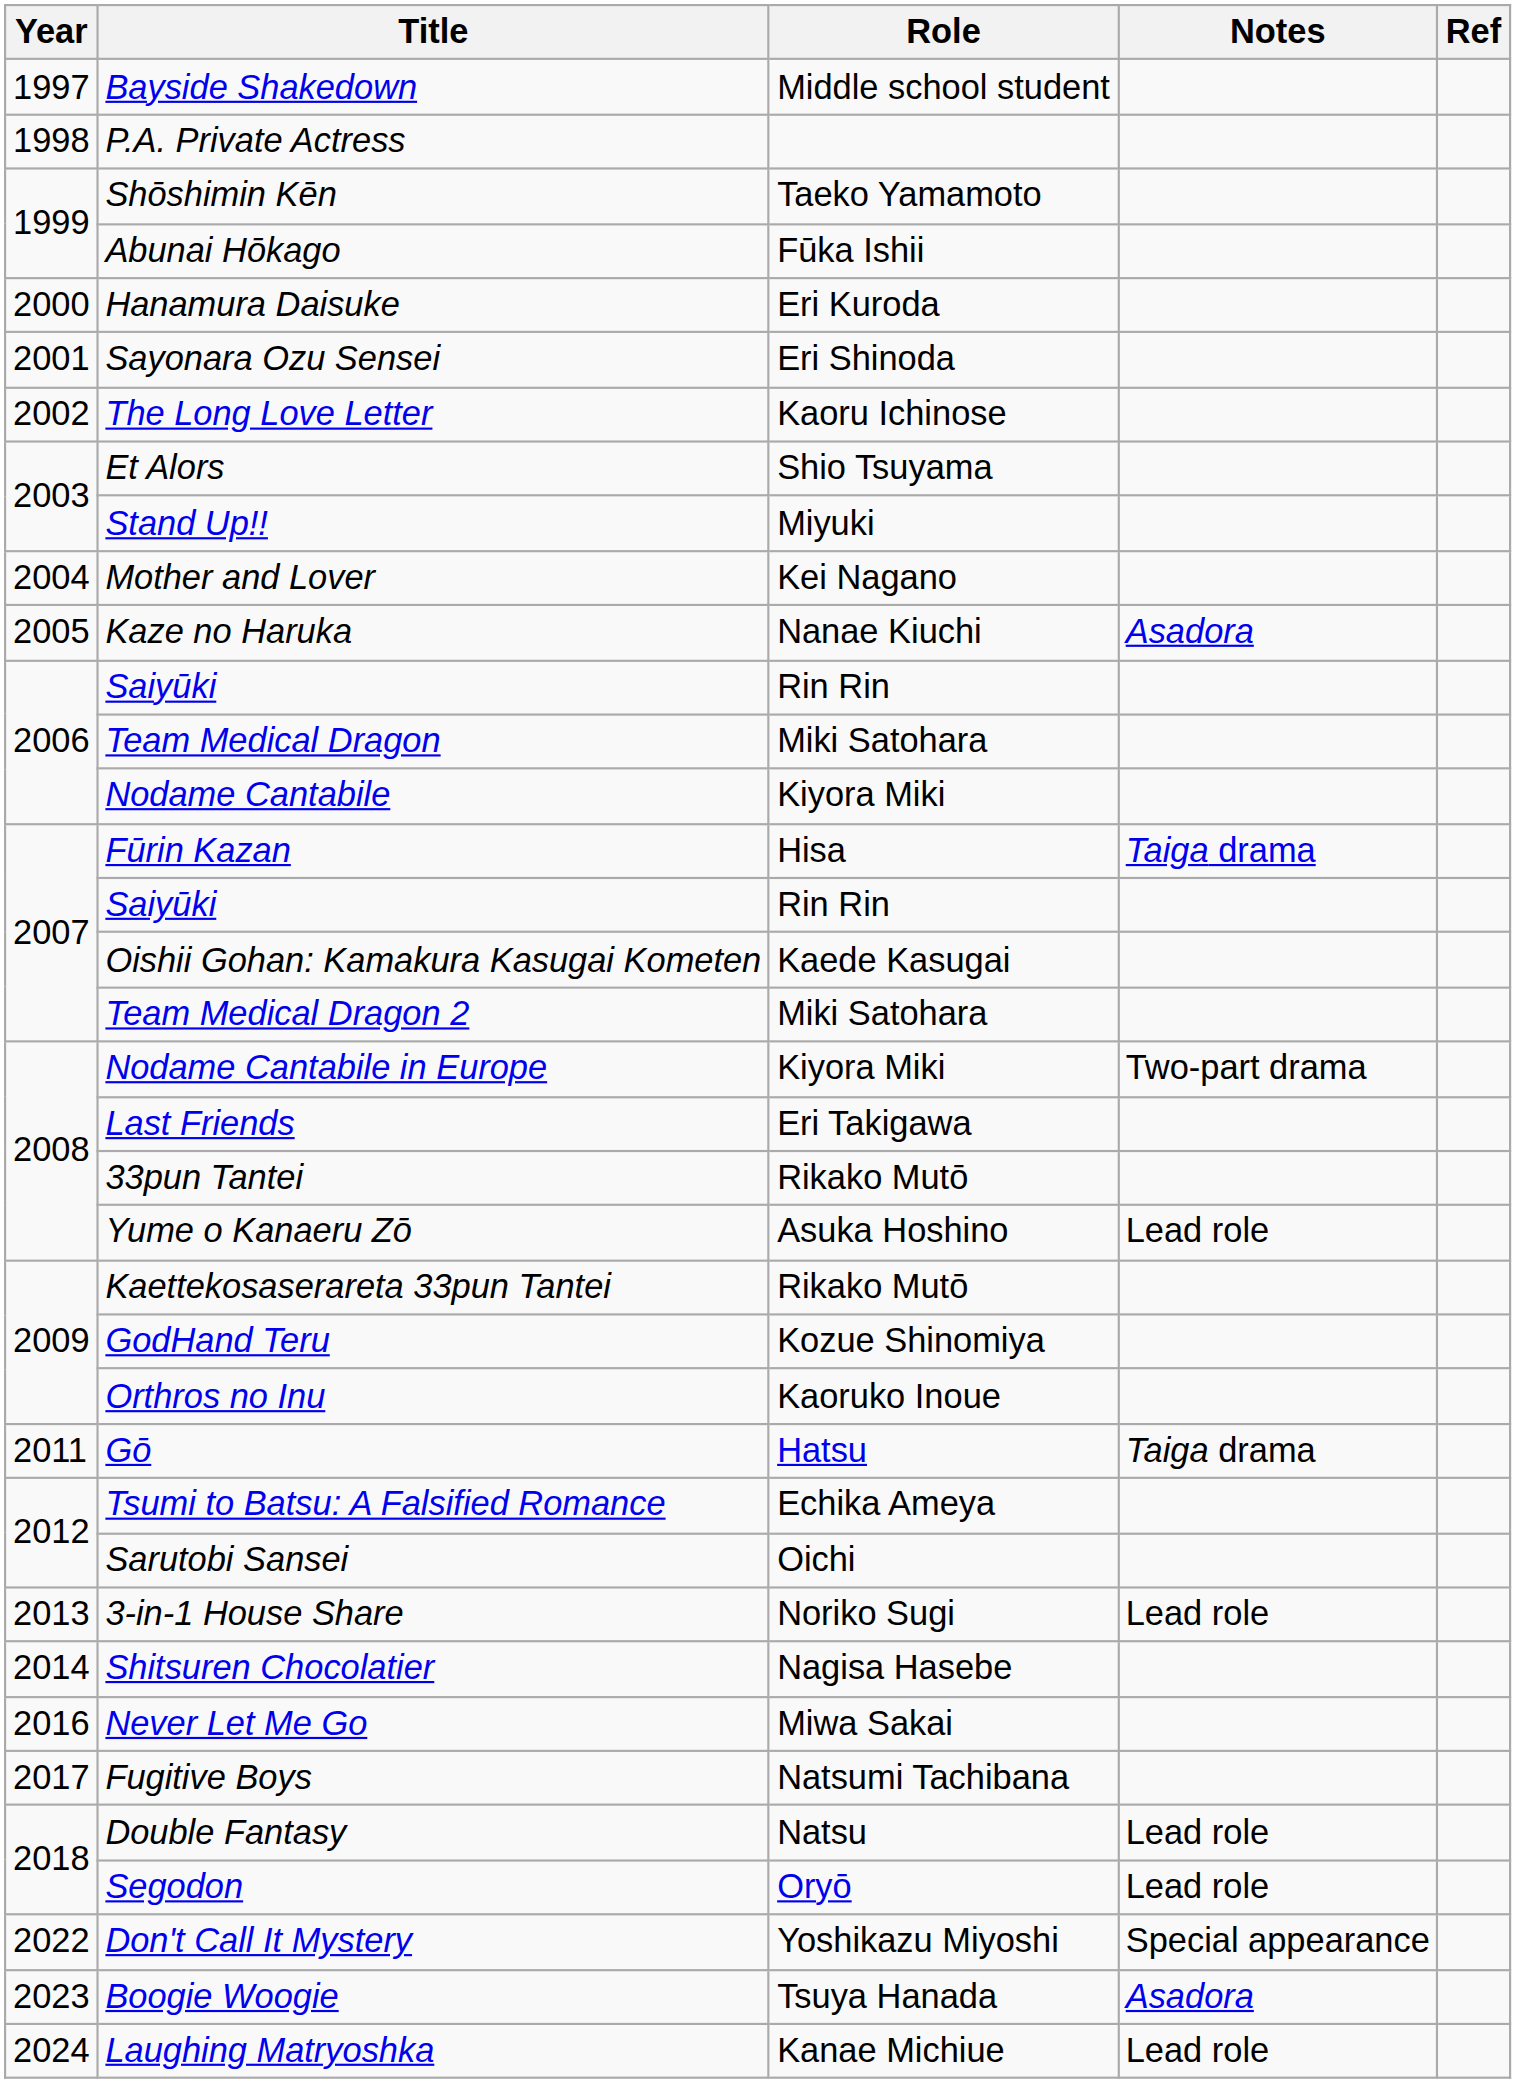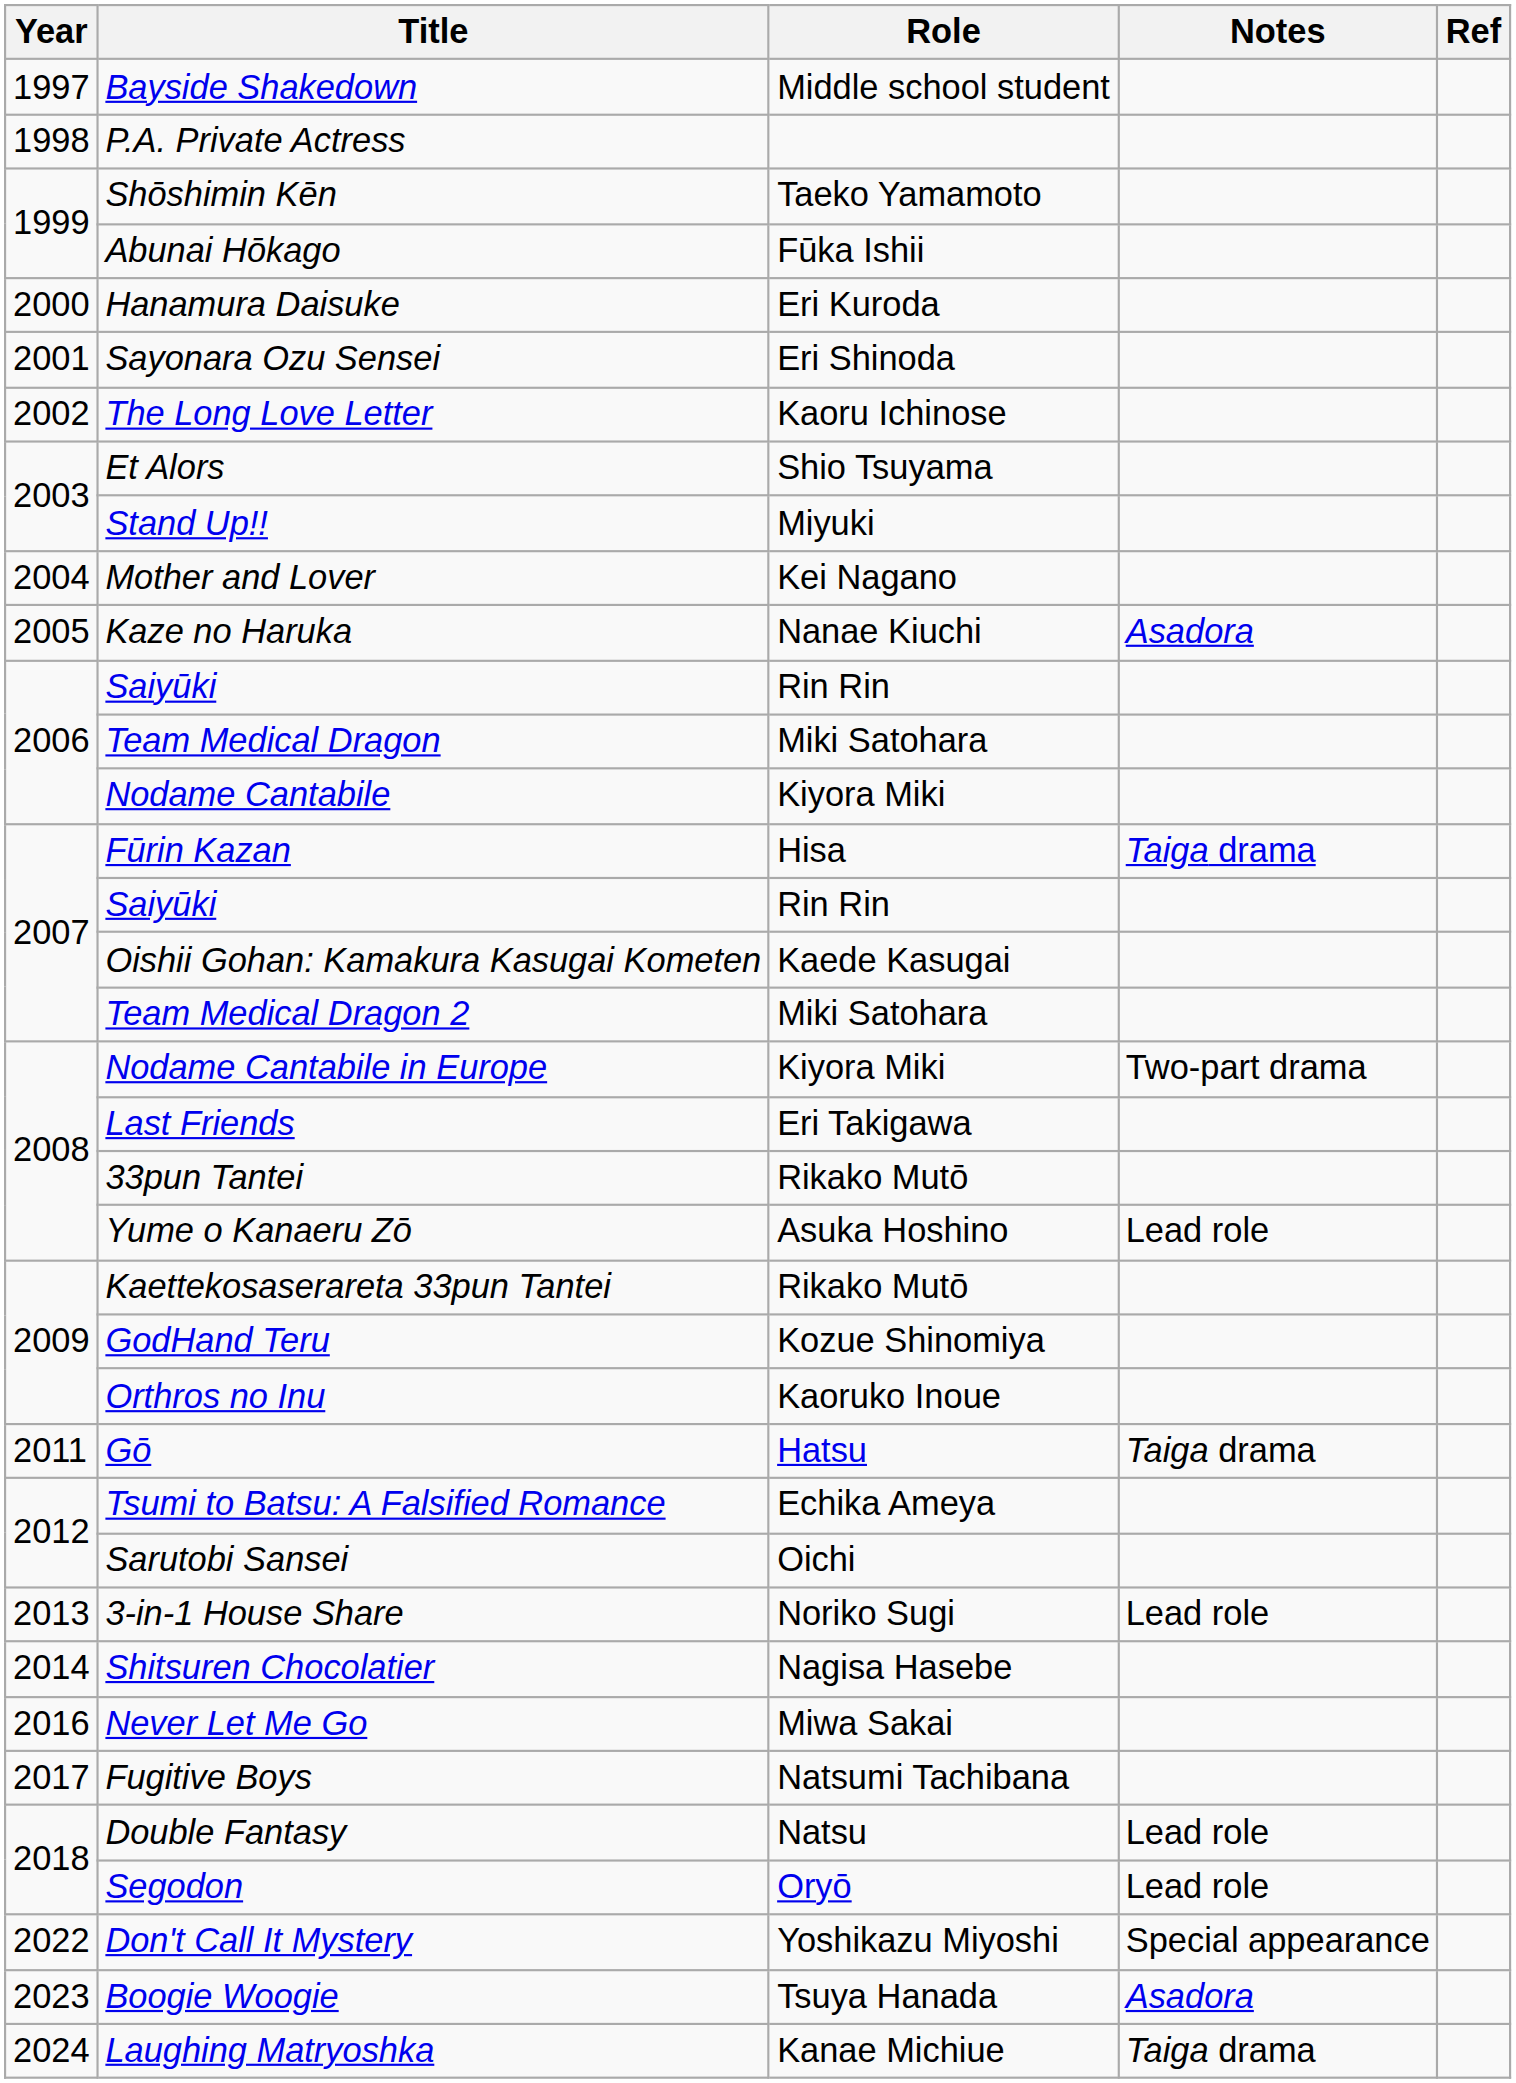Laughing Matryoshka | Notes: Lead role -> Taiga drama
